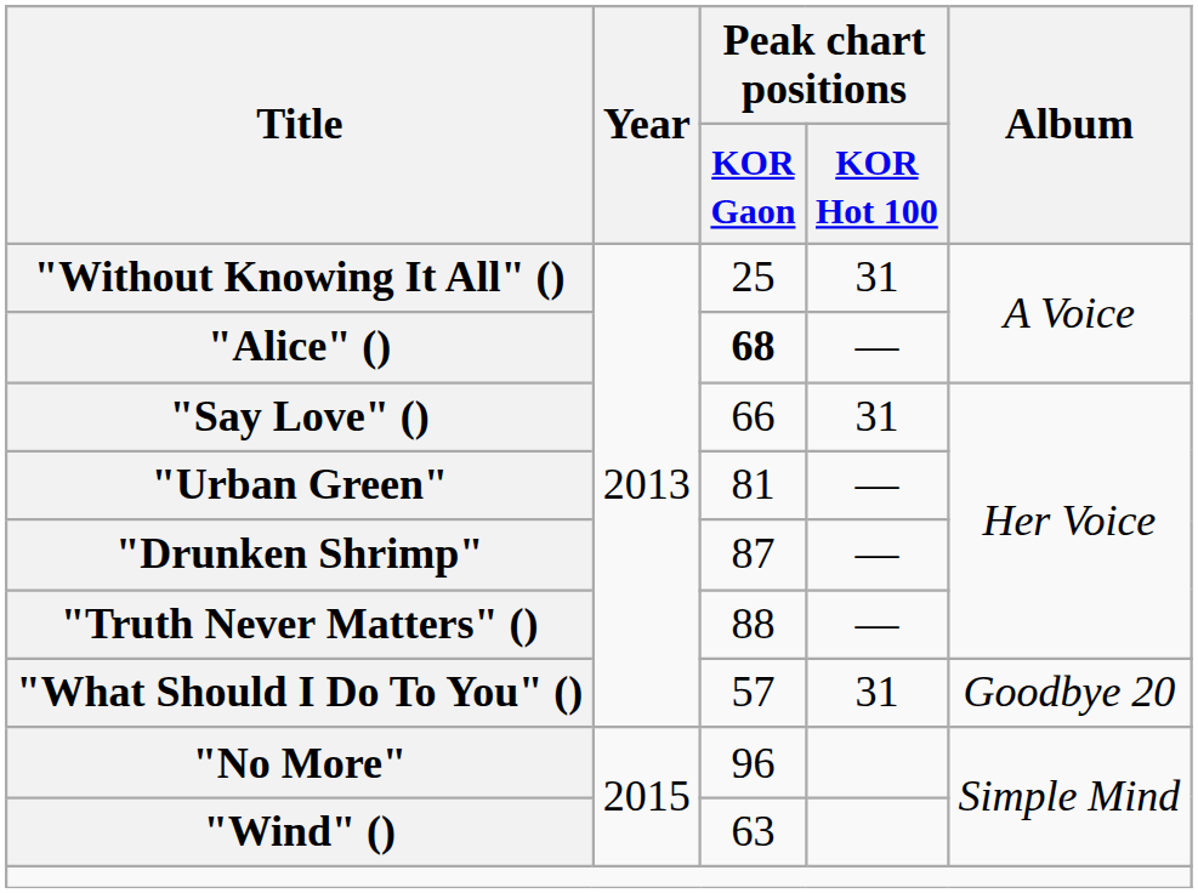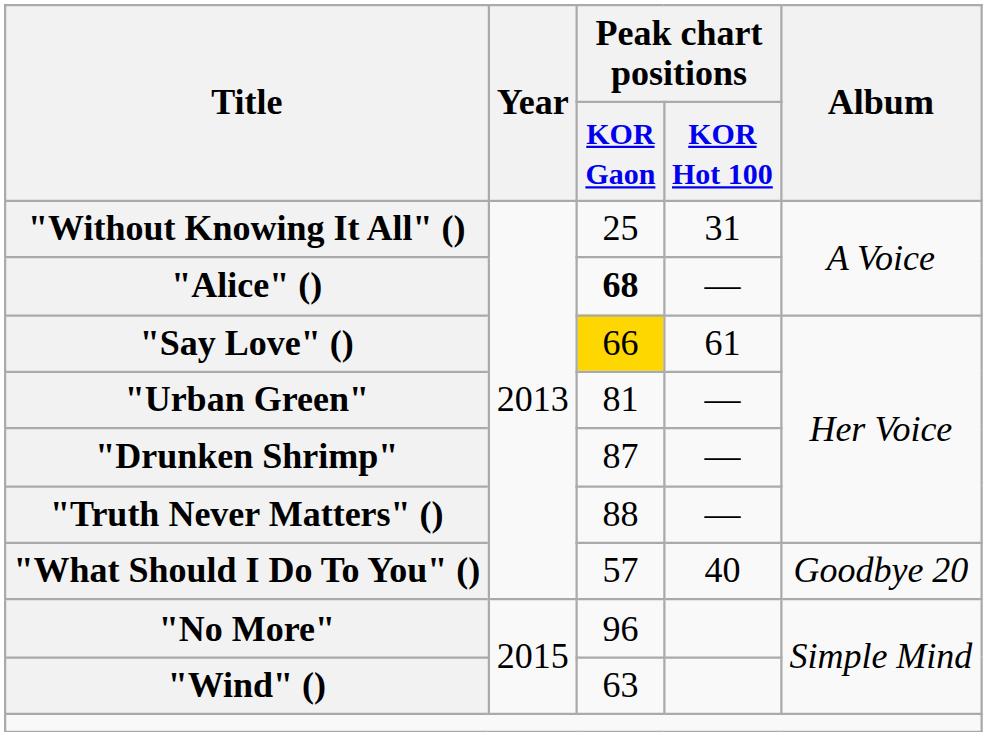"Say Love" () | Peak chart positions / KOR Gaon: no background -> gold background
"Say Love" () | Peak chart positions / KOR Hot 100: 31 -> 61
"What Should I Do To You" () | Peak chart positions / KOR Hot 100: 31 -> 40
